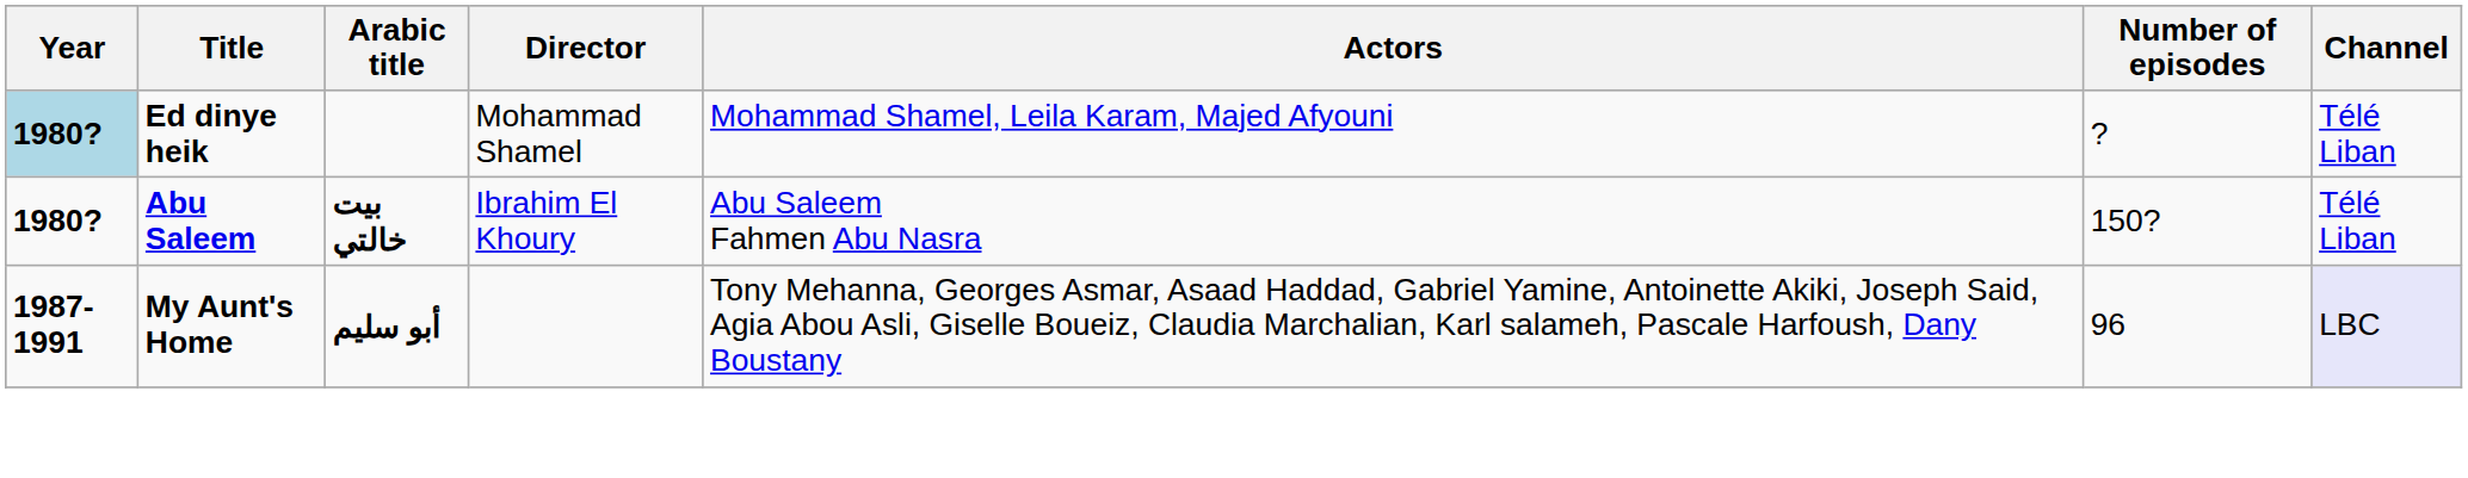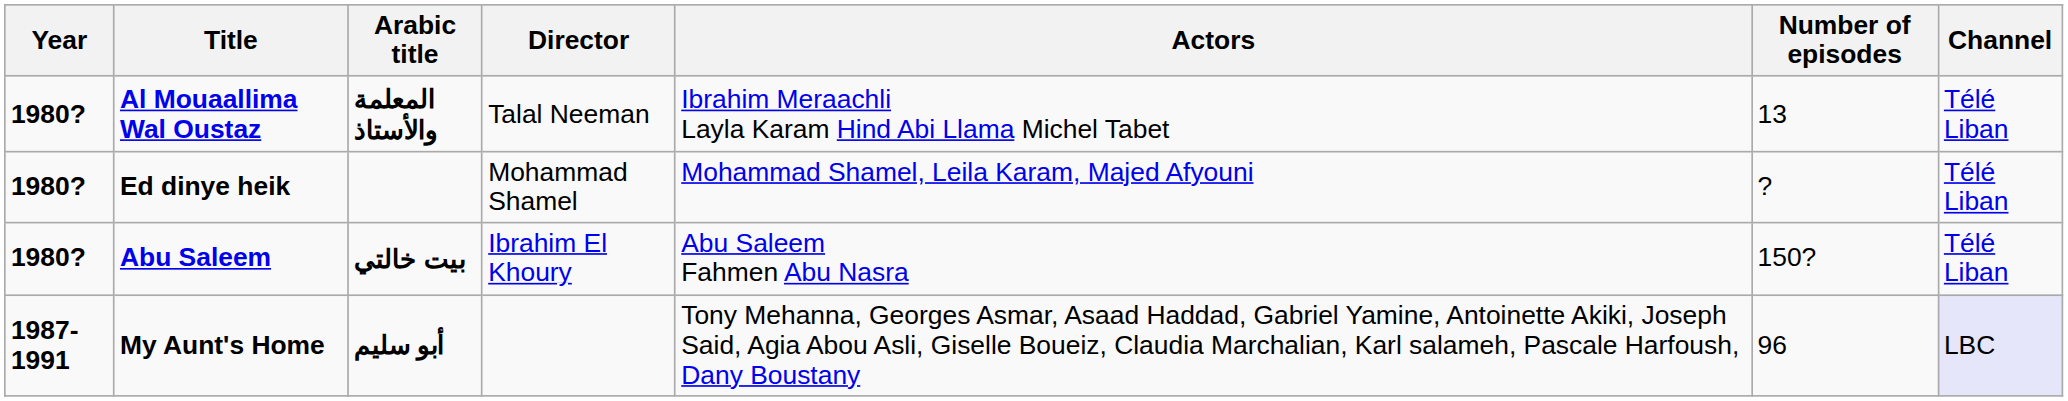+ row: 1980? | Al Mouaallima Wal Oustaz | المعلمة والأستاذ | Talal Neeman | Ibrahim Meraachli Layla Karam Hind Abi Llama Michel Tabet | 13 | Télé Liban
Ed dinye heik | Year: lightblue background -> no background
